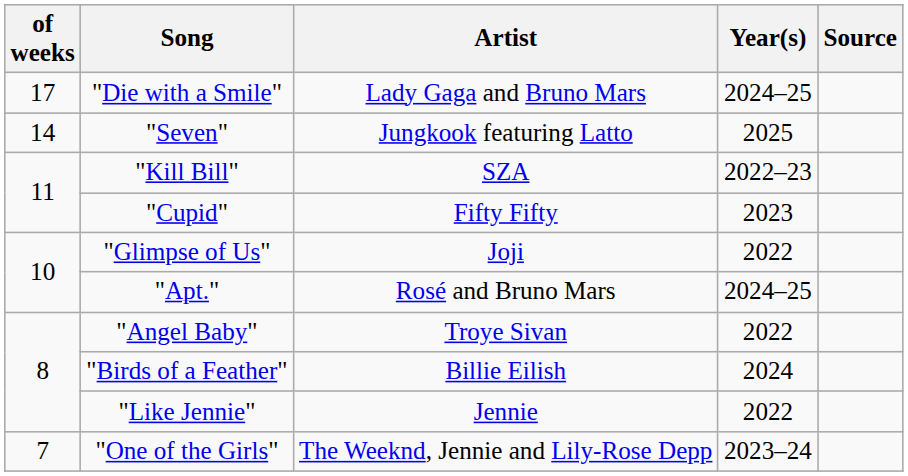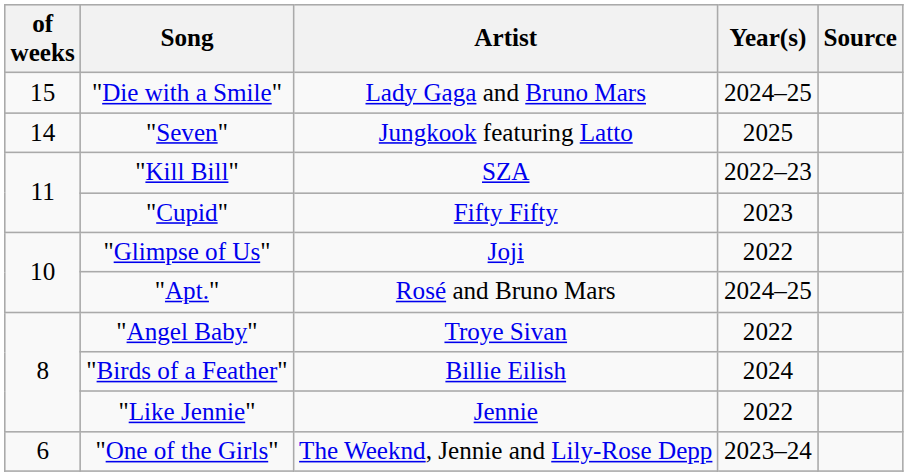"Die with a Smile" | of weeks: 17 -> 15
"One of the Girls" | of weeks: 7 -> 6
